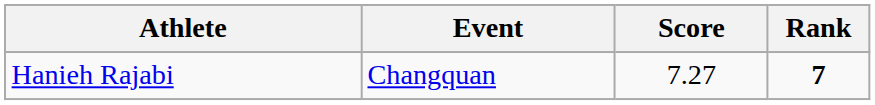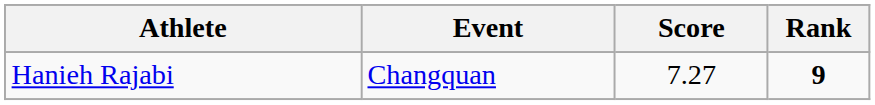Hanieh Rajabi | Rank: 7 -> 9
